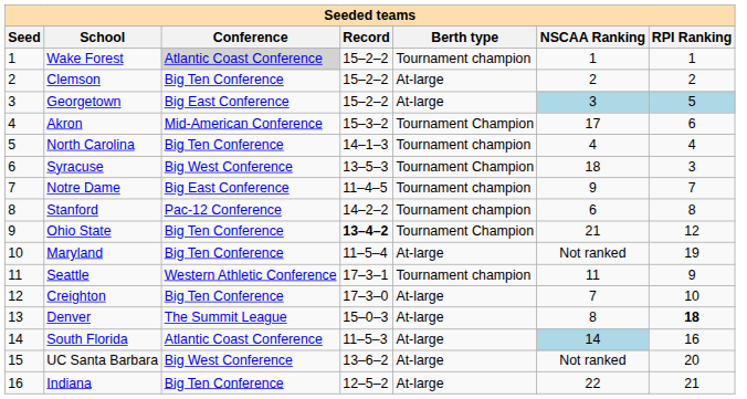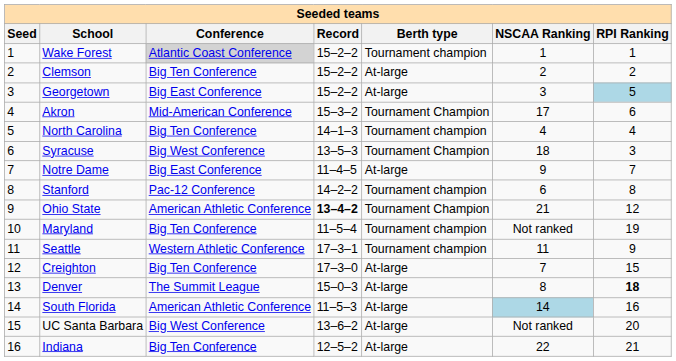Georgetown | NSCAA Ranking: lightblue background -> no background
Notre Dame | Berth type: Tournament champion -> At-large
Ohio State | Conference: Big Ten Conference -> American Athletic Conference
Maryland | Berth type: At-large -> Tournament champion
Creighton | RPI Ranking: 10 -> 15
South Florida | Conference: Atlantic Coast Conference -> American Athletic Conference
